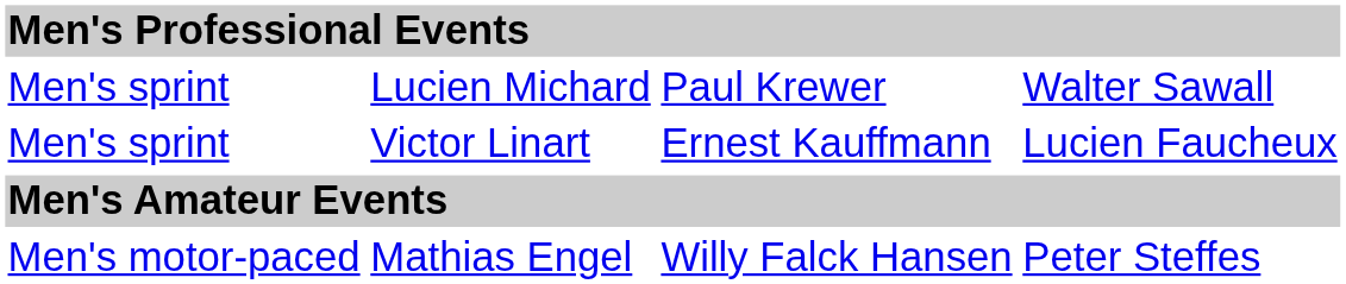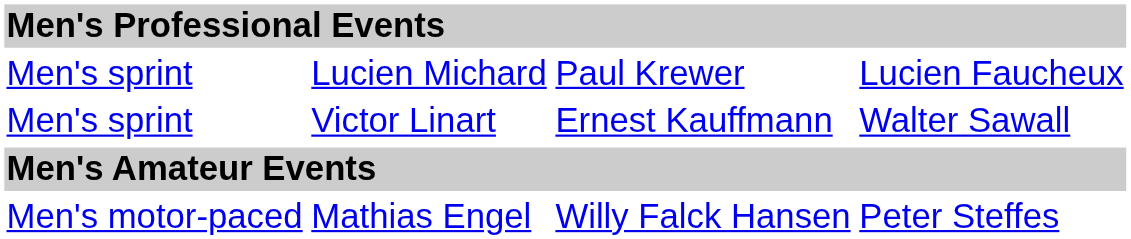Lucien Michard | column 4: Walter Sawall -> Lucien Faucheux
Victor Linart | column 4: Lucien Faucheux -> Walter Sawall
